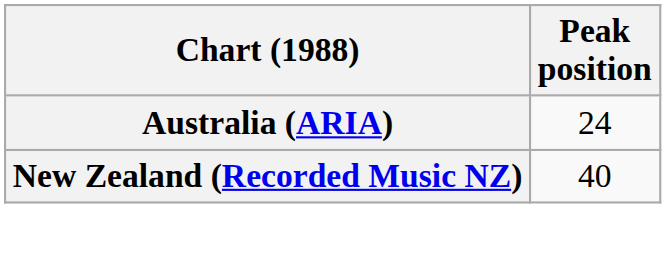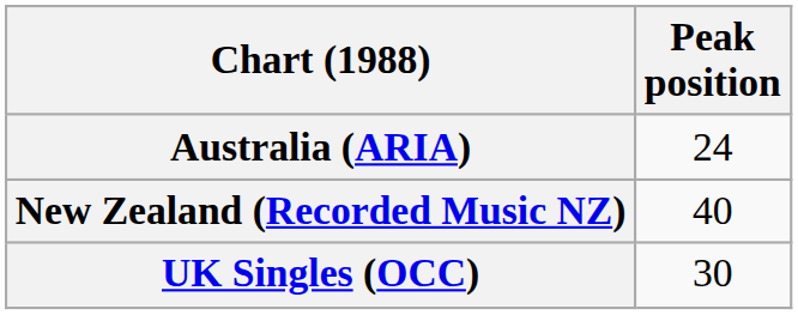+ row: UK Singles (OCC) | 30
